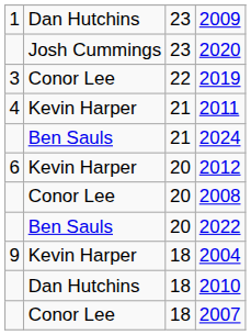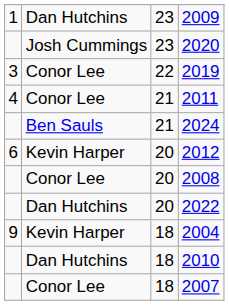2011 | column 2: Kevin Harper -> Conor Lee
2022 | column 2: Ben Sauls -> Dan Hutchins
